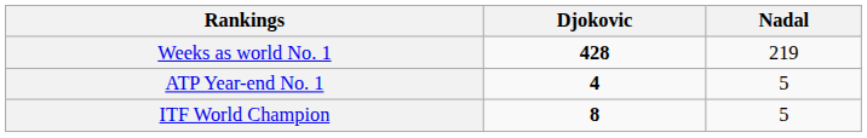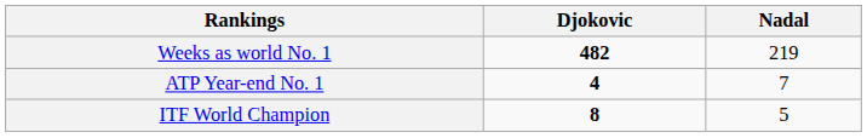Weeks as world No. 1 | Djokovic: 428 -> 482
ATP Year-end No. 1 | Nadal: 5 -> 7
